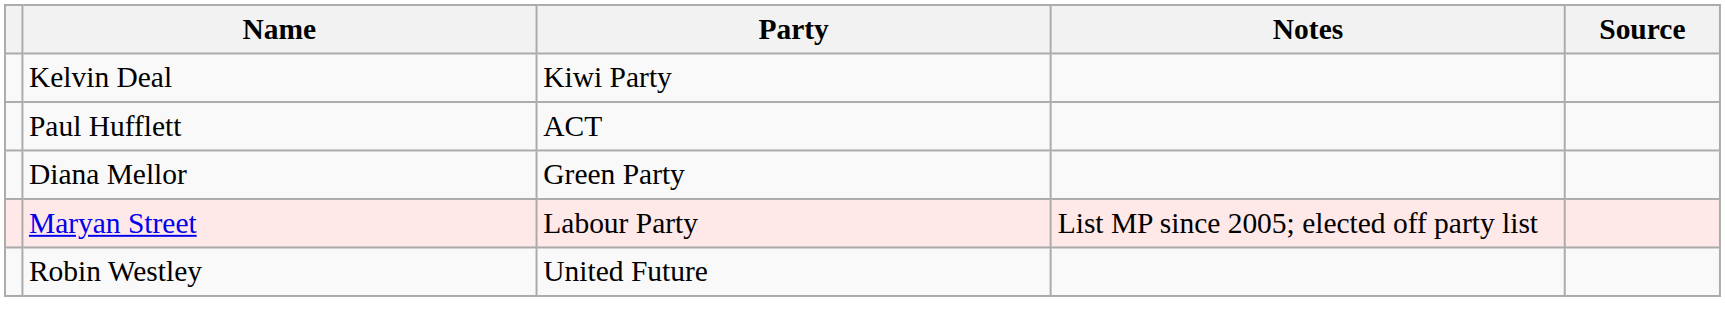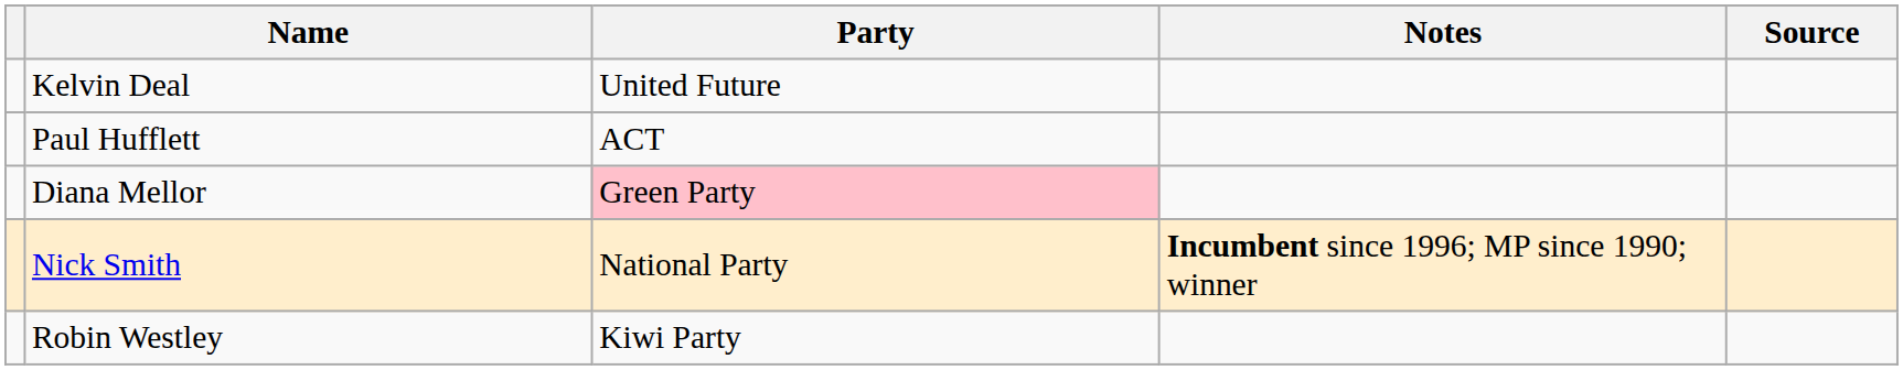Kelvin Deal | Party: Kiwi Party -> United Future
Diana Mellor | Party: no background -> pink background
+ row: Nick Smith | National Party | Incumbent since 1996; MP since 1990; winner
- row: Maryan Street | Labour Party | List MP since 2005; elected off party list
Robin Westley | Party: United Future -> Kiwi Party
